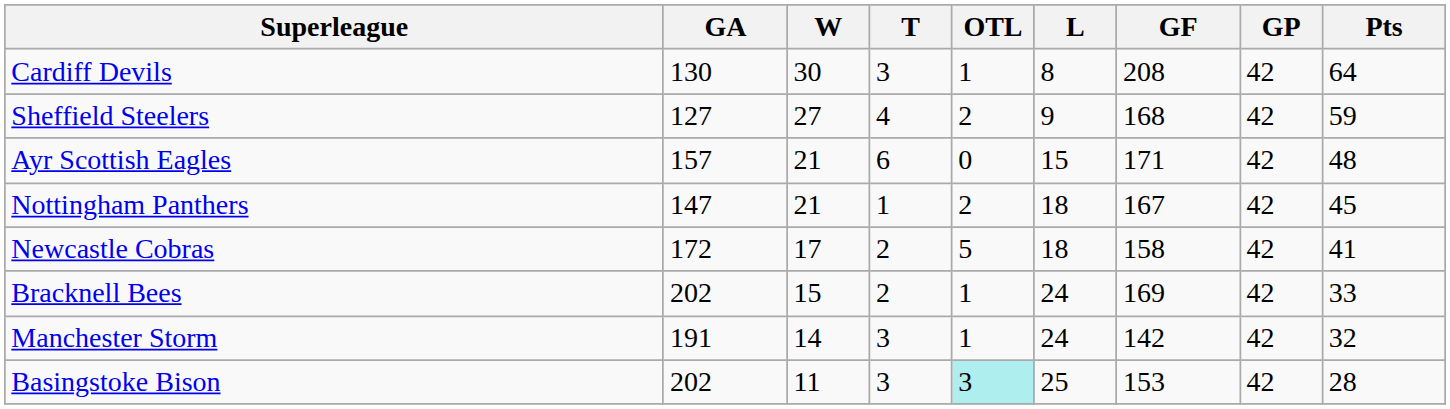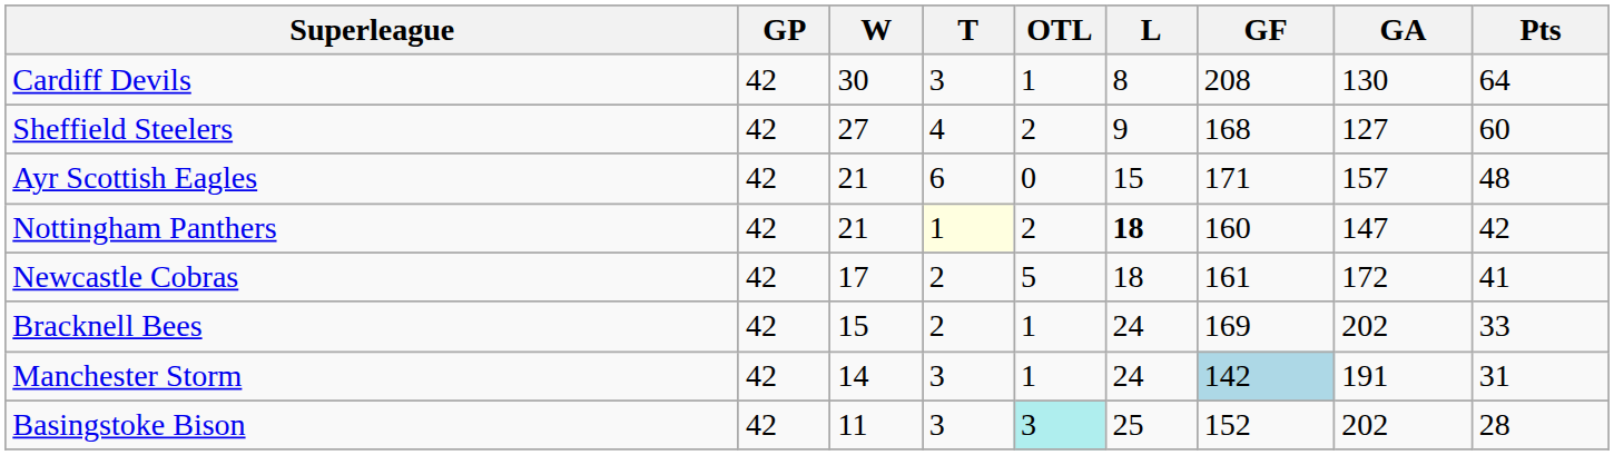columns swapped: GP <-> GA
Sheffield Steelers | Pts: 59 -> 60
Nottingham Panthers | T: no background -> lightyellow background
Nottingham Panthers | L: normal -> bold
Nottingham Panthers | GF: 167 -> 160
Nottingham Panthers | Pts: 45 -> 42
Newcastle Cobras | GF: 158 -> 161
Manchester Storm | GF: no background -> lightblue background
Manchester Storm | Pts: 32 -> 31
Basingstoke Bison | GF: 153 -> 152
